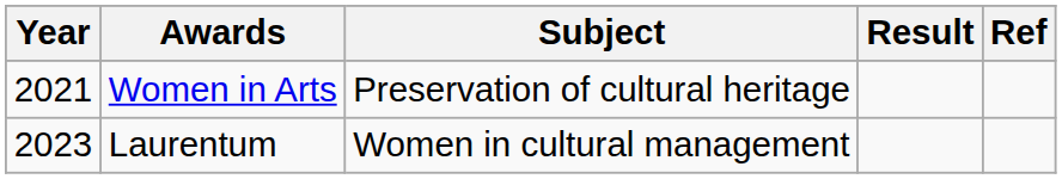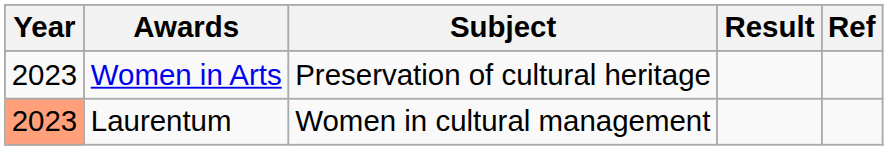Women in Arts | Year: 2021 -> 2023
Laurentum | Year: no background -> lightsalmon background
